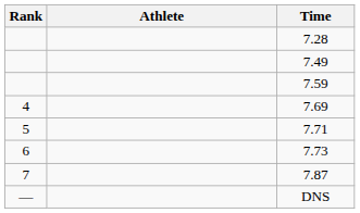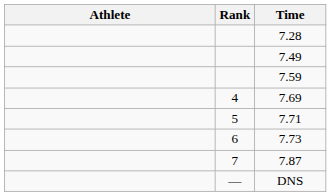columns swapped: Rank <-> Athlete
